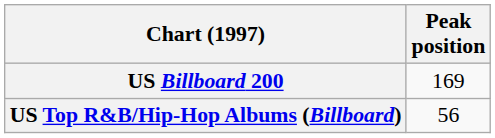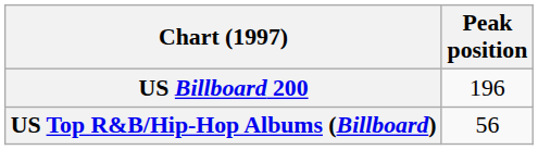US Billboard 200 | Peak position: 169 -> 196
